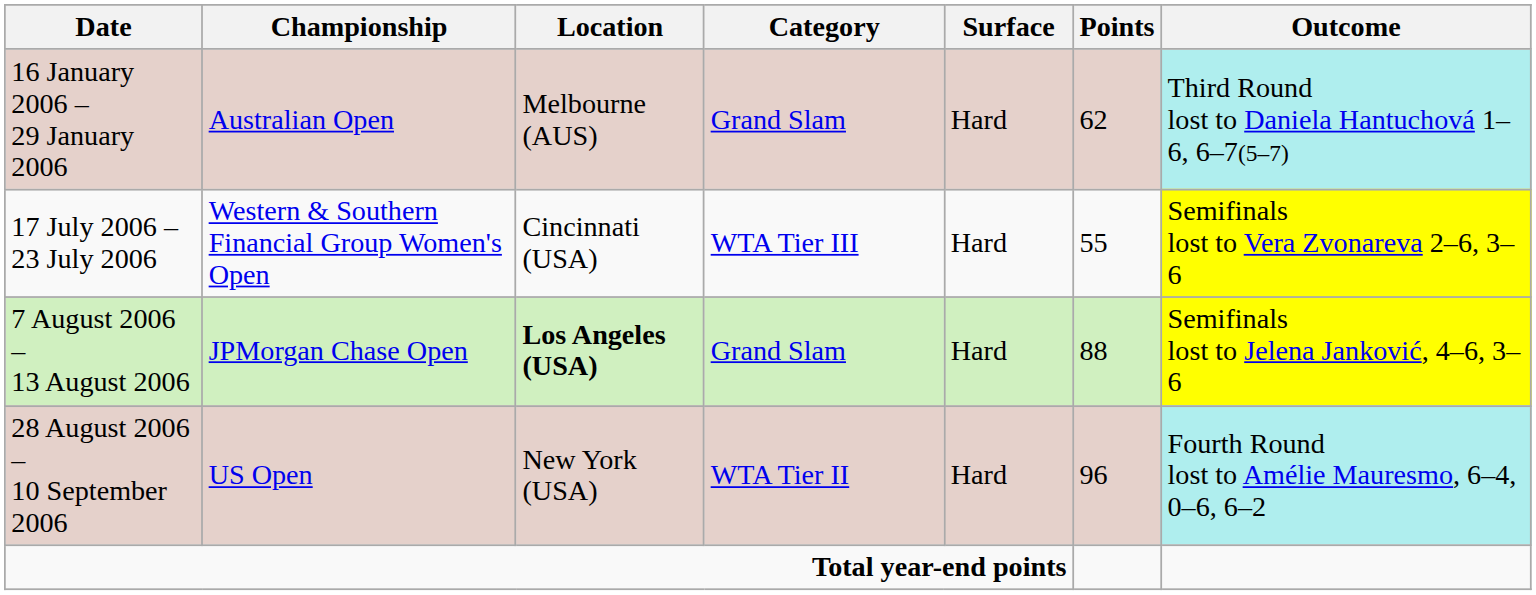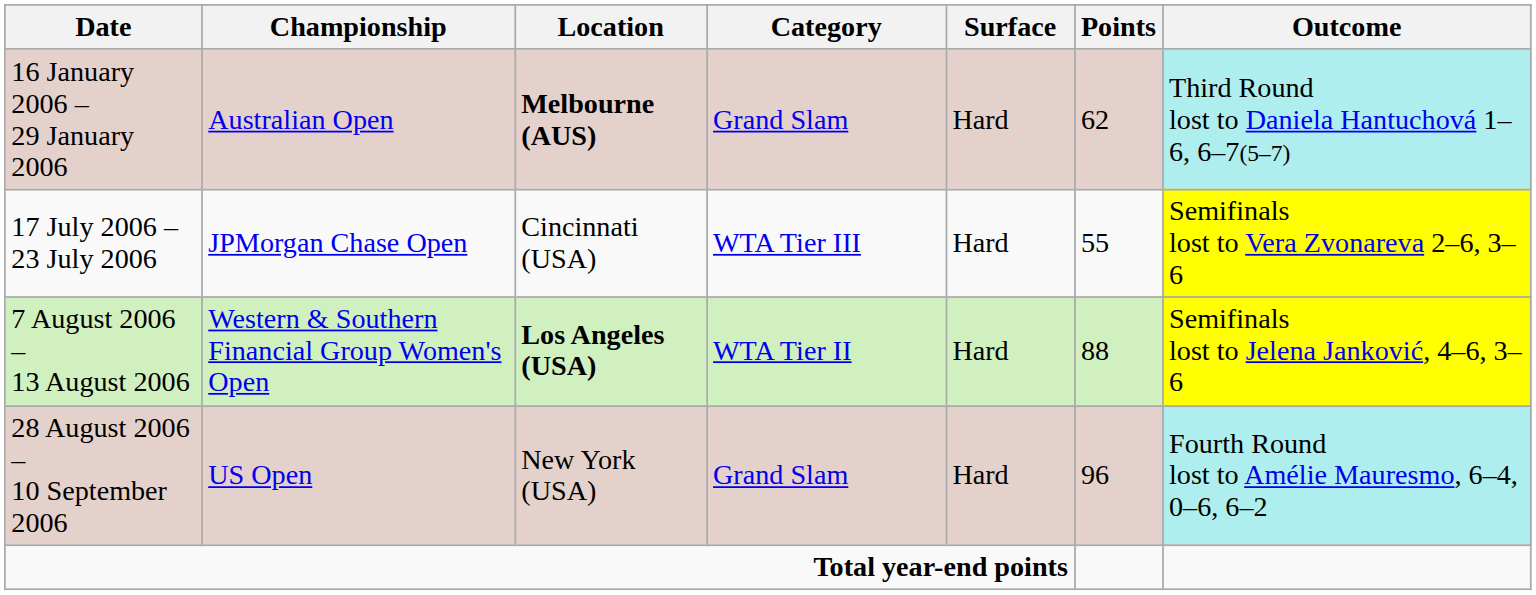16 January 2006 – 29 January 2006 | Location: normal -> bold
17 July 2006 – 23 July 2006 | Championship: Western & Southern Financial Group Women's Open -> JPMorgan Chase Open
7 August 2006 – 13 August 2006 | Championship: JPMorgan Chase Open -> Western & Southern Financial Group Women's Open
7 August 2006 – 13 August 2006 | Category: Grand Slam -> WTA Tier II
28 August 2006 – 10 September 2006 | Category: WTA Tier II -> Grand Slam
